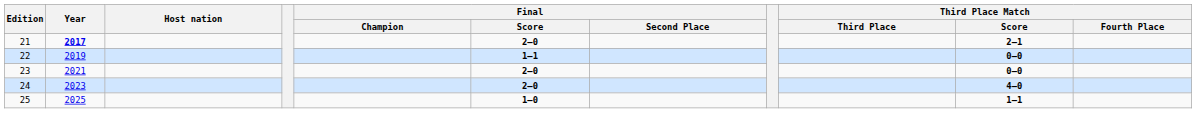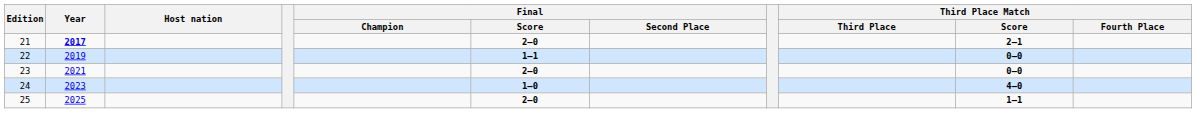24 | Final / Score: 2–0 -> 1–0
25 | Final / Score: 1–0 -> 2–0
